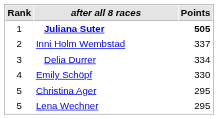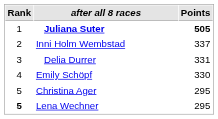Delia Durrer | Points: 334 -> 331
Lena Wechner | Rank: normal -> bold
